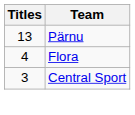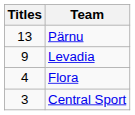+ row: 9 | Levadia
